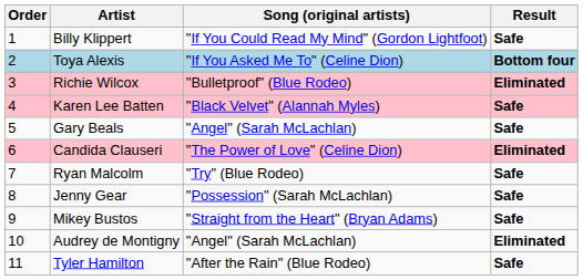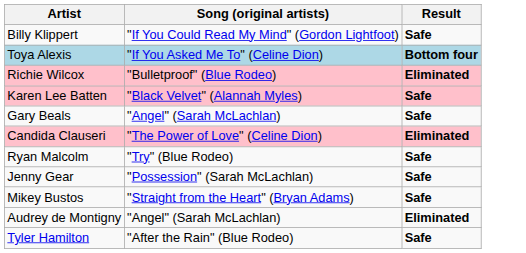- column: Order | 1 | 2 | 3 | 4 | 5 | 6 | 7 | 8 | 9 | 10 | 11
